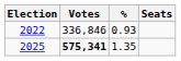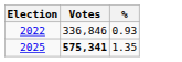- column: Seats
